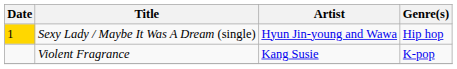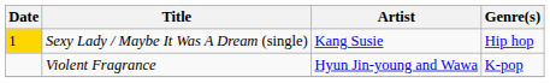Sexy Lady / Maybe It Was A Dream (single) | Artist: Hyun Jin-young and Wawa -> Kang Susie
Violent Fragrance | Artist: Kang Susie -> Hyun Jin-young and Wawa
